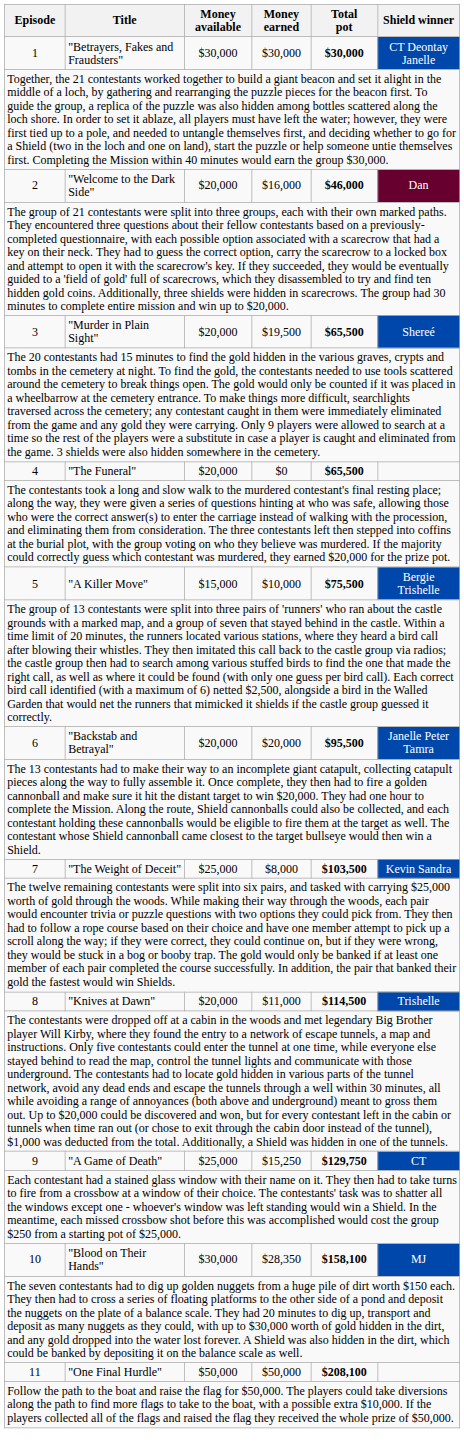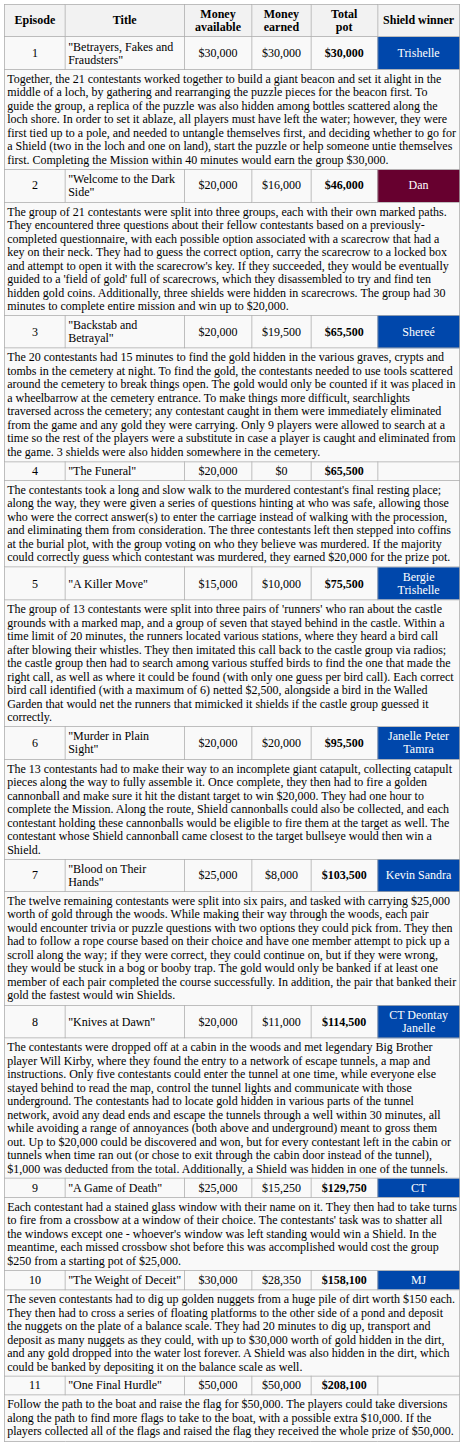1 | Shield winner: CT Deontay Janelle -> Trishelle
3 | Title: "Murder in Plain Sight" -> "Backstab and Betrayal"
6 | Title: "Backstab and Betrayal" -> "Murder in Plain Sight"
7 | Title: "The Weight of Deceit" -> "Blood on Their Hands"
8 | Shield winner: Trishelle -> CT Deontay Janelle
10 | Title: "Blood on Their Hands" -> "The Weight of Deceit"
